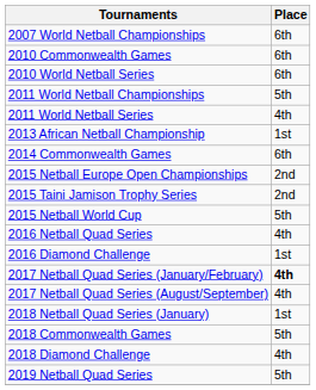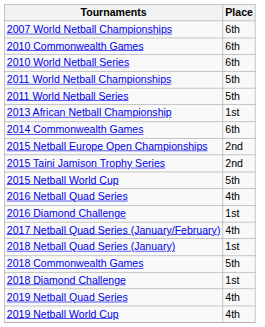2011 World Netball Series | Place: 4th -> 5th
2017 Netball Quad Series (January/February) | Place: bold -> normal
- row: 2017 Netball Quad Series (August/September) | 4th
2018 Diamond Challenge | Place: 4th -> 1st
2019 Netball Quad Series | Place: 5th -> 4th
+ row: 2019 Netball World Cup | 4th
